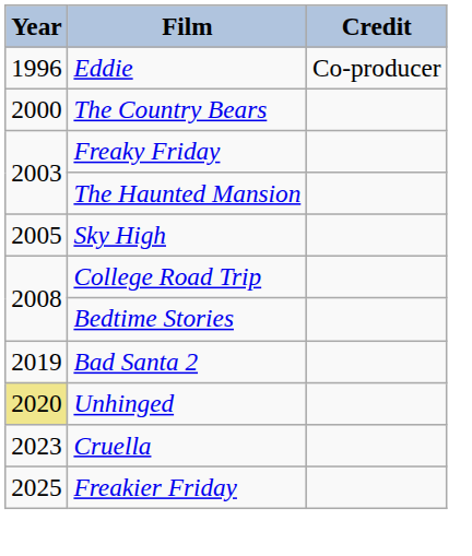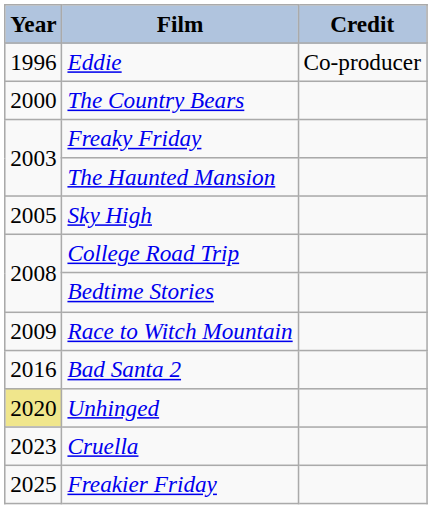+ row: 2009 | Race to Witch Mountain
Bad Santa 2 | Year: 2019 -> 2016
